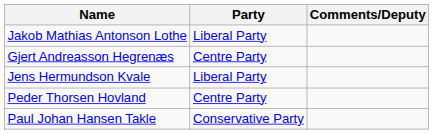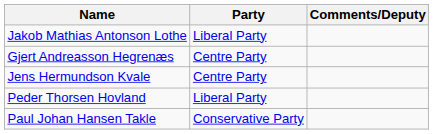Jens Hermundson Kvale | Party: Liberal Party -> Centre Party
Peder Thorsen Hovland | Party: Centre Party -> Liberal Party
